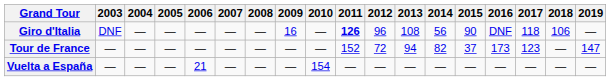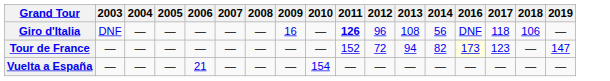- column: 2015 | 90 | 37 | —
Tour de France | 2016: no background -> lightyellow background
